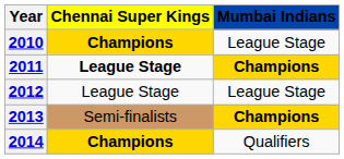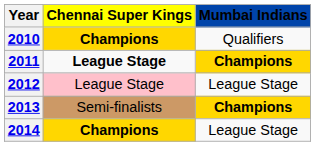2010 | Mumbai Indians: League Stage -> Qualifiers
2012 | Chennai Super Kings: no background -> pink background
2014 | Mumbai Indians: Qualifiers -> League Stage
